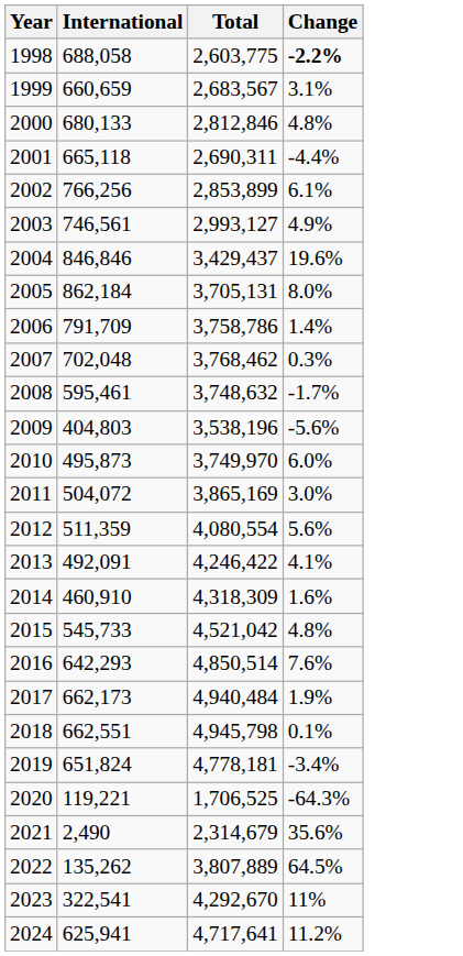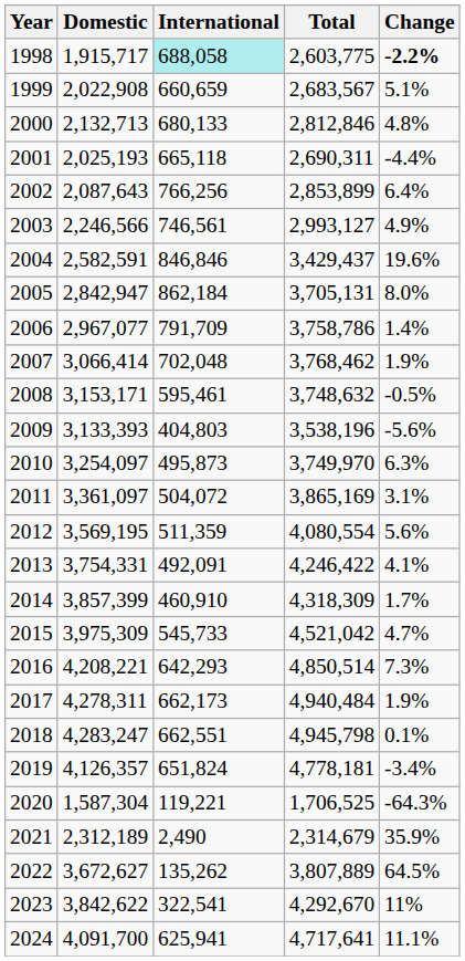+ column: Domestic | 1,915,717 | 2,022,908 | 2,132,713 | 2,025,193 | 2,087,643 | 2,246,566 | 2,582,591 | 2,842,947 | 2,967,077 | 3,066,414 | 3,153,171 | 3,133,393 | 3,254,097 | 3,361,097 | 3,569,195 | 3,754,331 | 3,857,399 | 3,975,309 | 4,208,221 | 4,278,311 | 4,283,247 | 4,126,357 | 1,587,304 | 2,312,189 | 3,672,627 | 3,842,622 | 4,091,700
1998 | International: no background -> paleturquoise background
1999 | Change: 3.1% -> 5.1%
2002 | Change: 6.1% -> 6.4%
2007 | Change: 0.3% -> 1.9%
2008 | Change: -1.7% -> -0.5%
2010 | Change: 6.0% -> 6.3%
2011 | Change: 3.0% -> 3.1%
2014 | Change: 1.6% -> 1.7%
2015 | Change: 4.8% -> 4.7%
2016 | Change: 7.6% -> 7.3%
2021 | Change: 35.6% -> 35.9%
2024 | Change: 11.2% -> 11.1%
